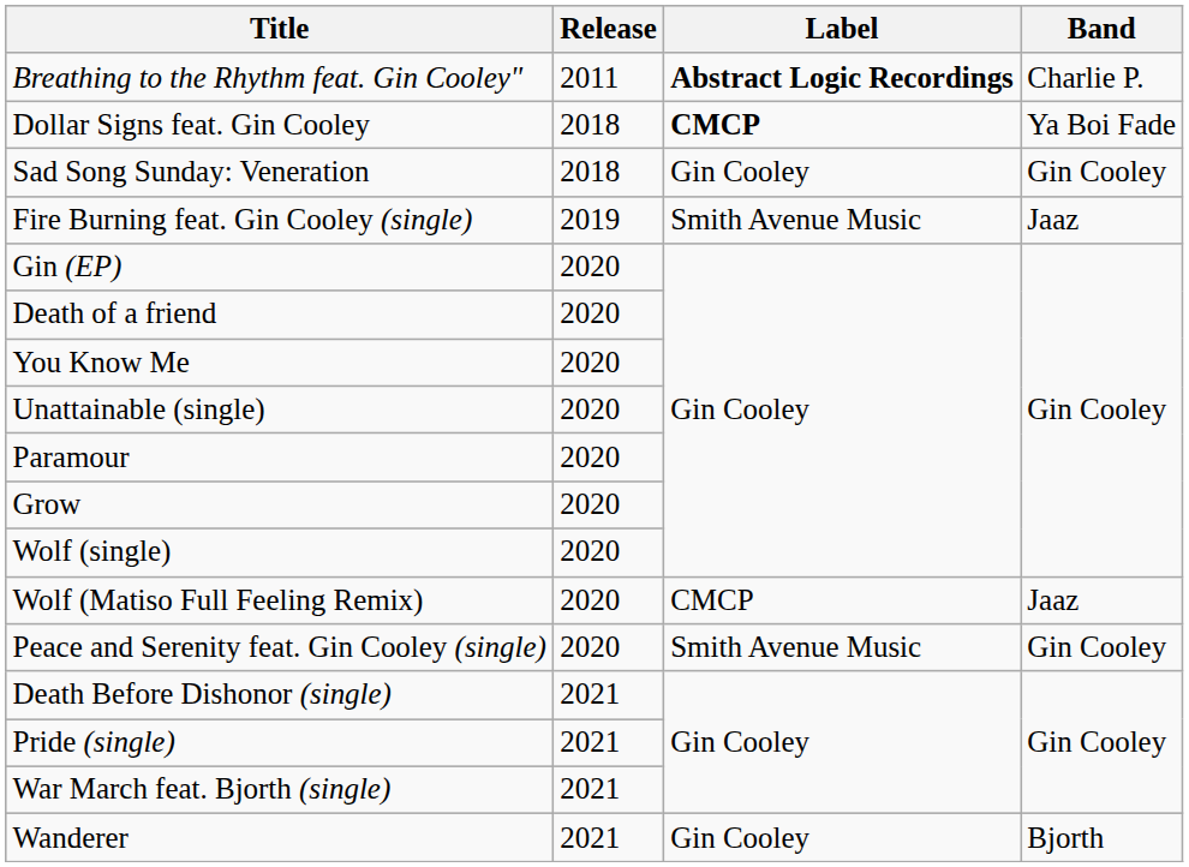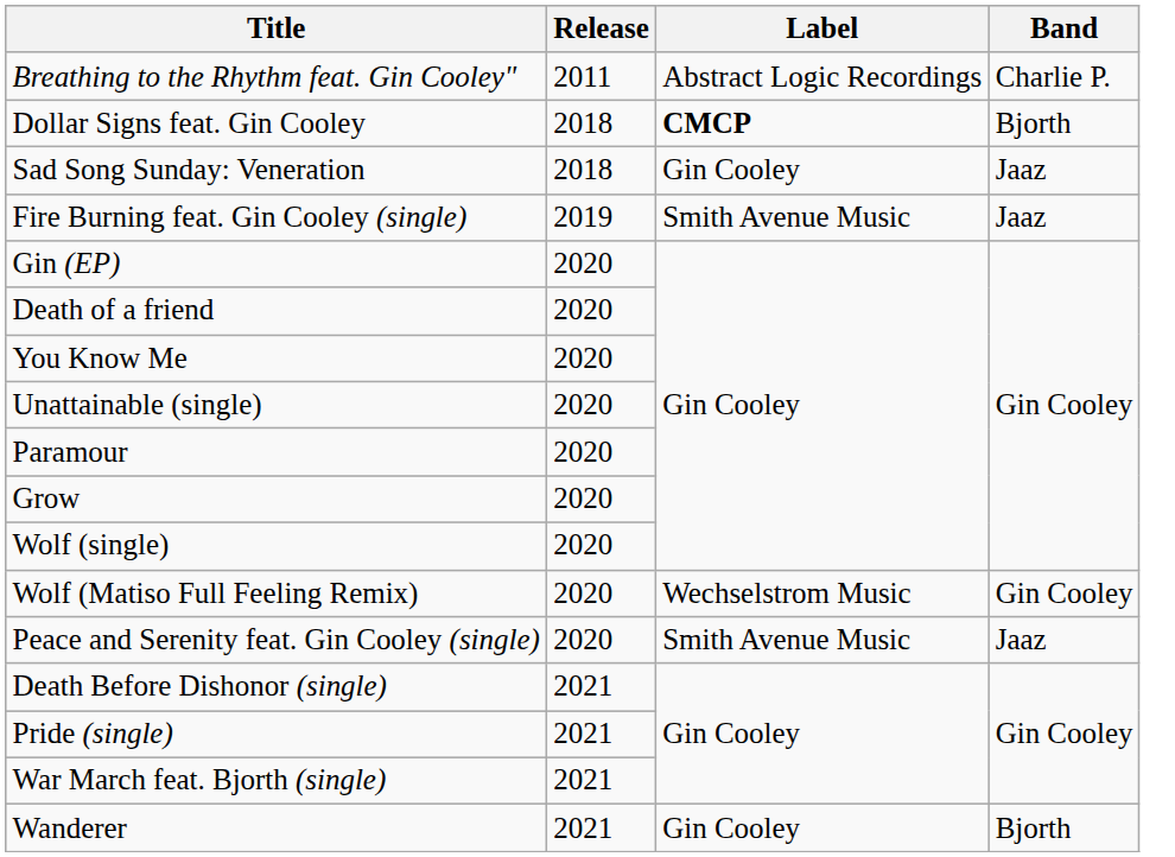Breathing to the Rhythm feat. Gin Cooley" | Label: bold -> normal
Dollar Signs feat. Gin Cooley | Band: Ya Boi Fade -> Bjorth
Sad Song Sunday: Veneration | Band: Gin Cooley -> Jaaz
Wolf (Matiso Full Feeling Remix) | Label: CMCP -> Wechselstrom Music
Wolf (Matiso Full Feeling Remix) | Band: Jaaz -> Gin Cooley
Peace and Serenity feat. Gin Cooley (single) | Band: Gin Cooley -> Jaaz
